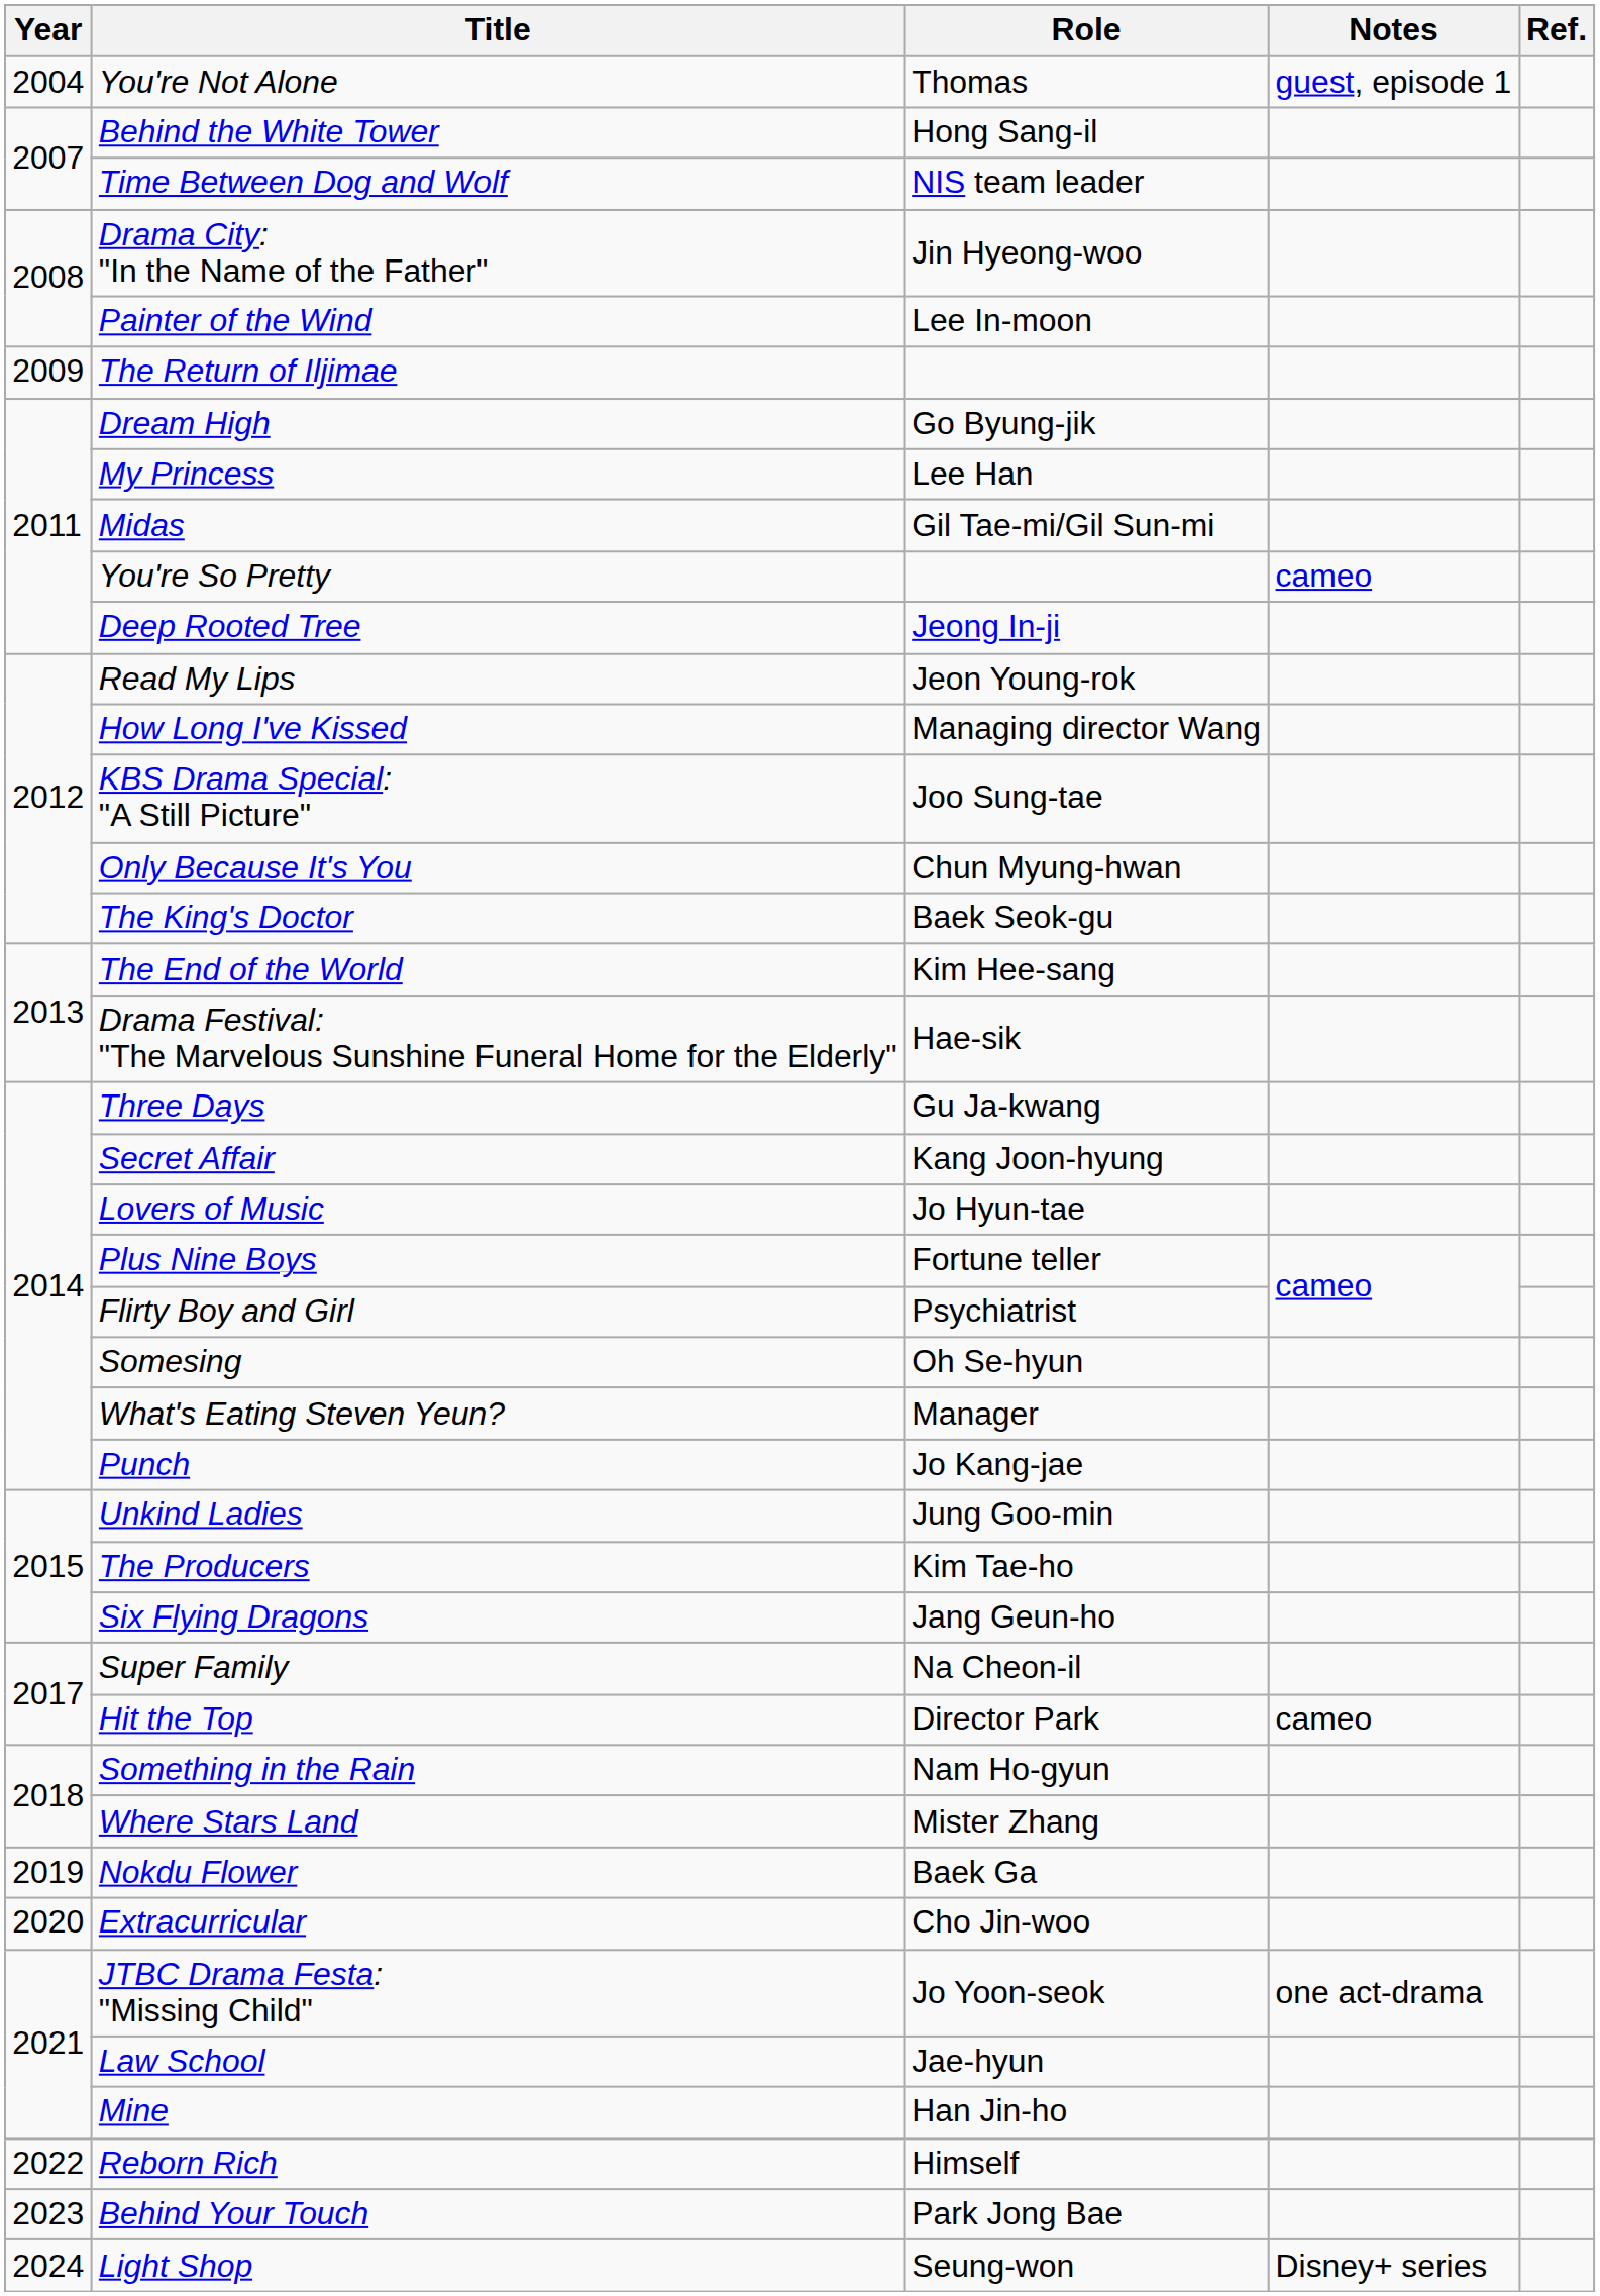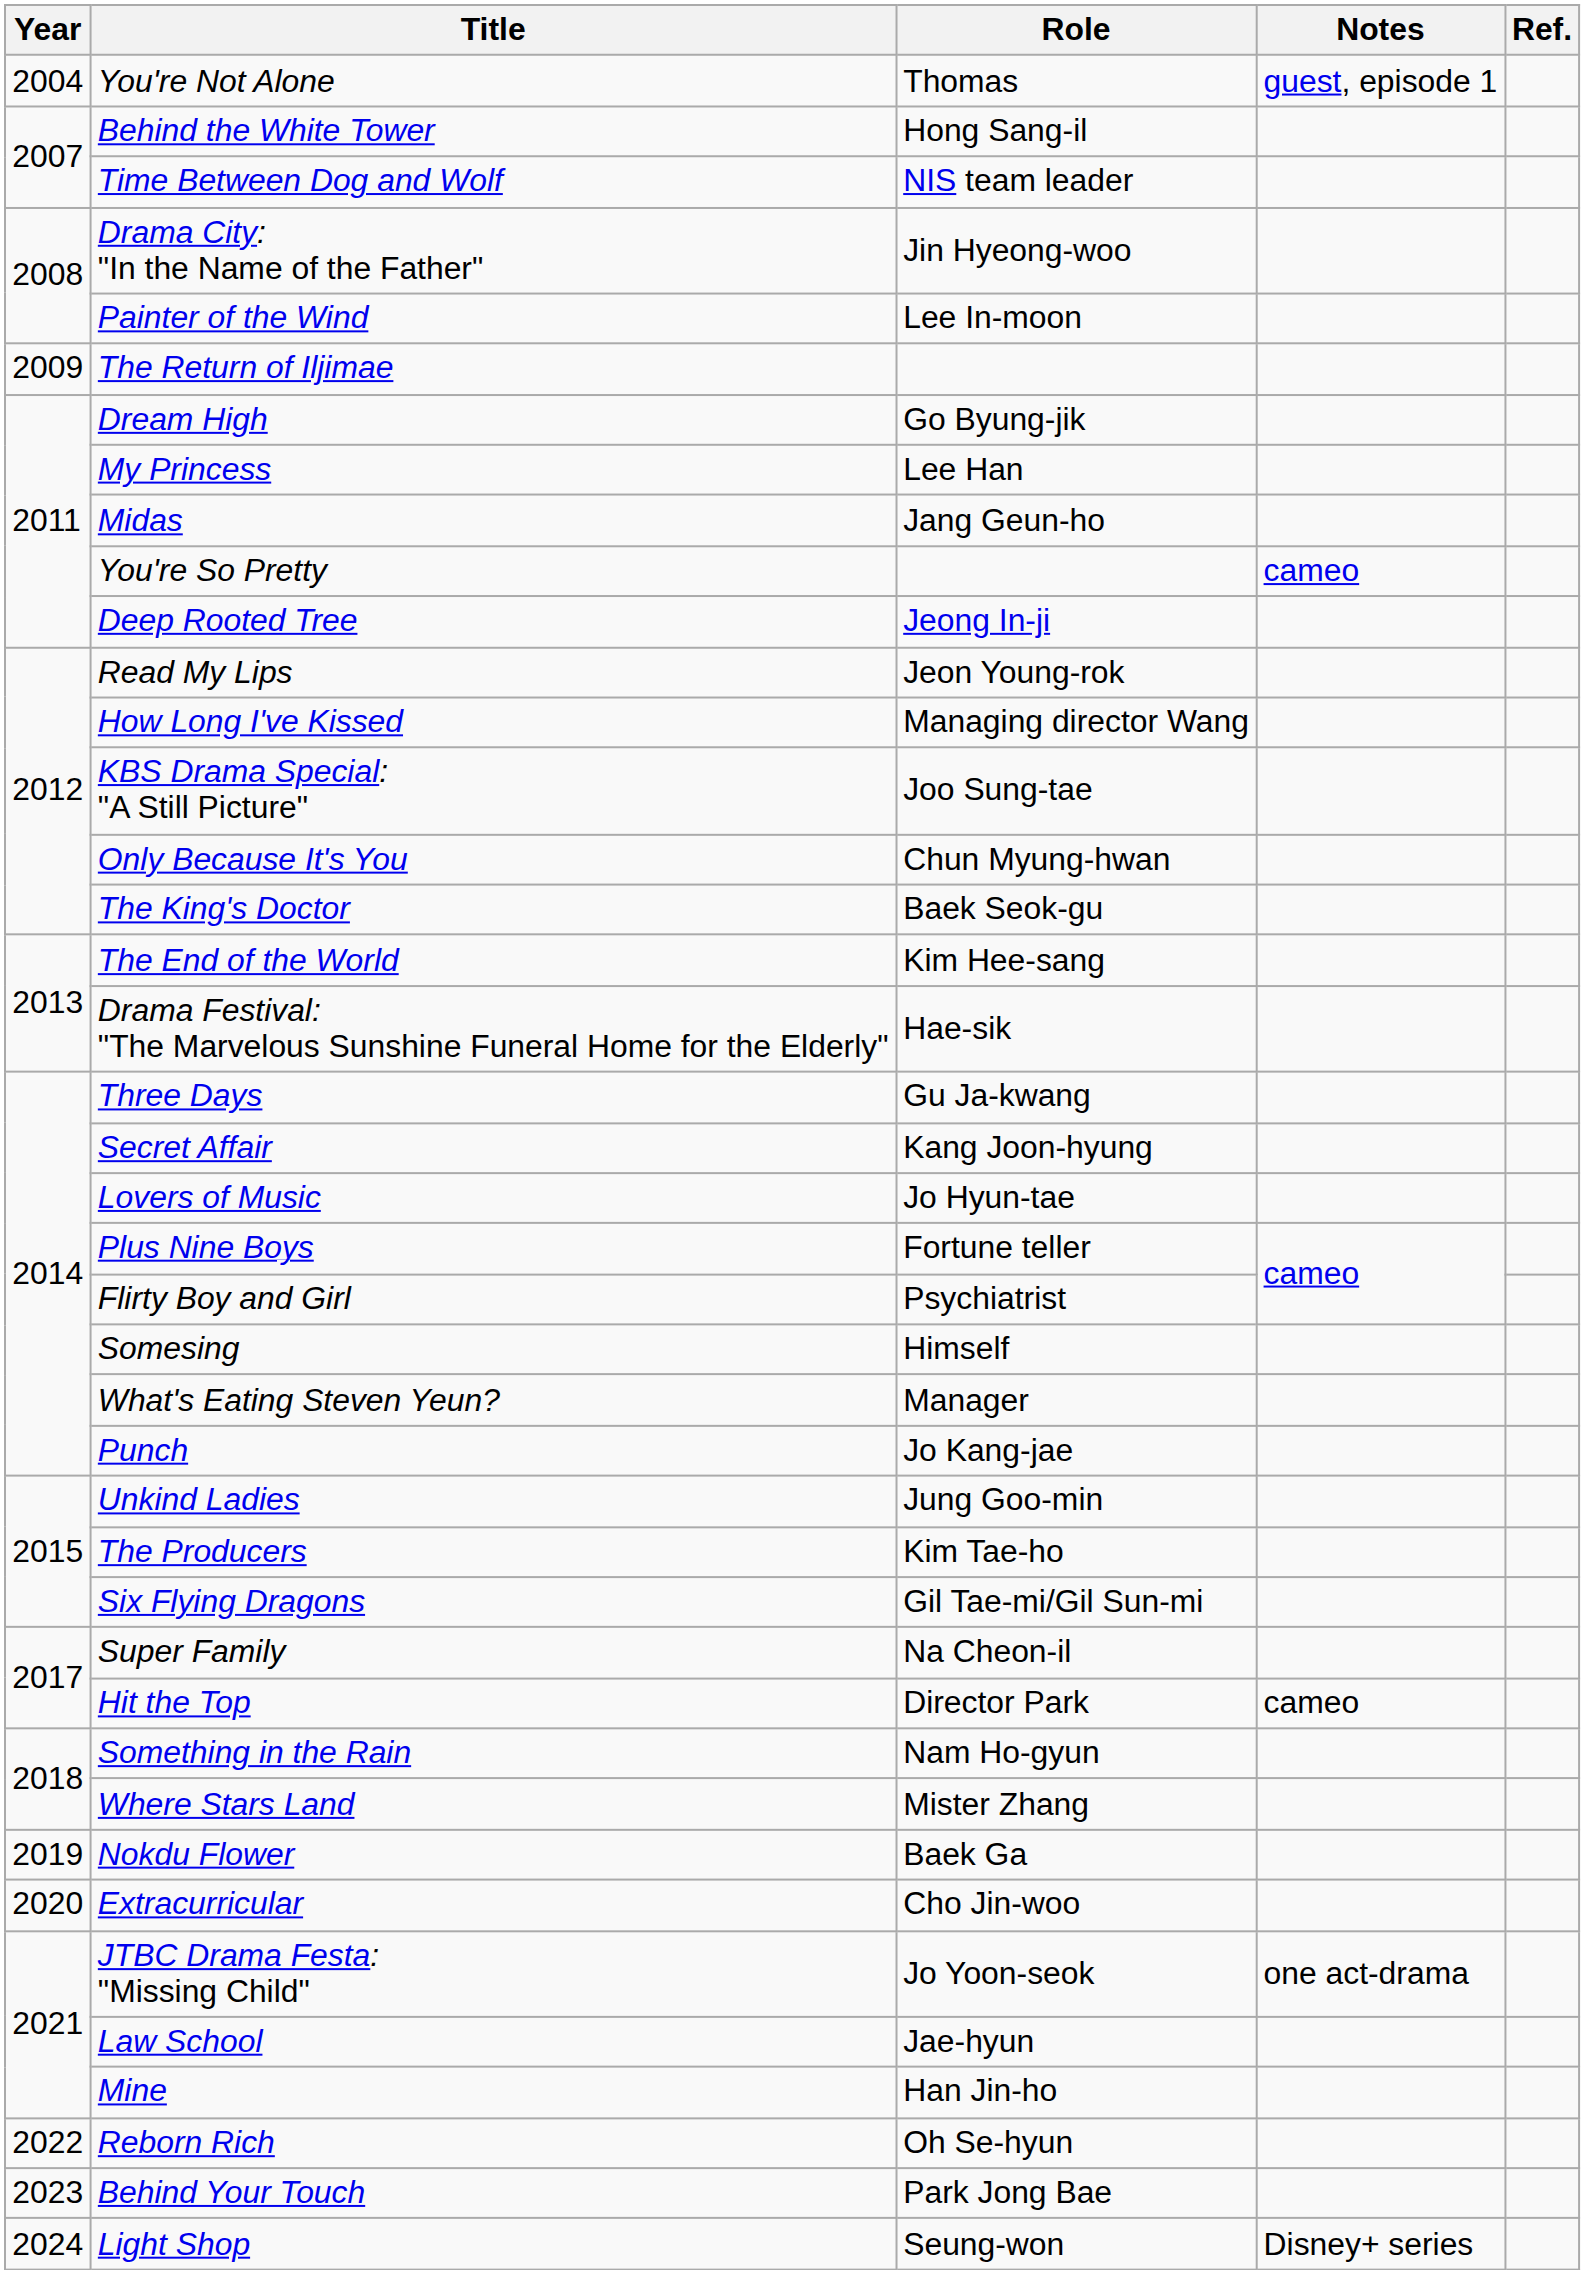Midas | Role: Gil Tae-mi/Gil Sun-mi -> Jang Geun-ho
Somesing | Role: Oh Se-hyun -> Himself
Six Flying Dragons | Role: Jang Geun-ho -> Gil Tae-mi/Gil Sun-mi
Reborn Rich | Role: Himself -> Oh Se-hyun
